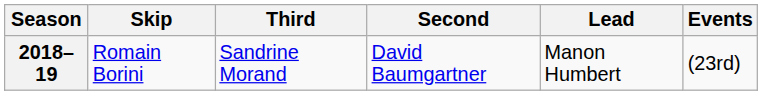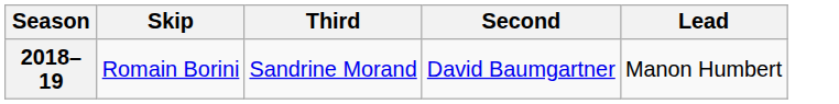- column: Events | (23rd)
